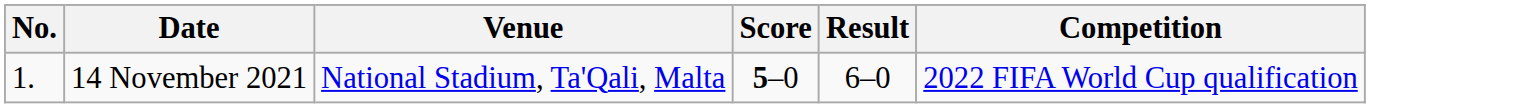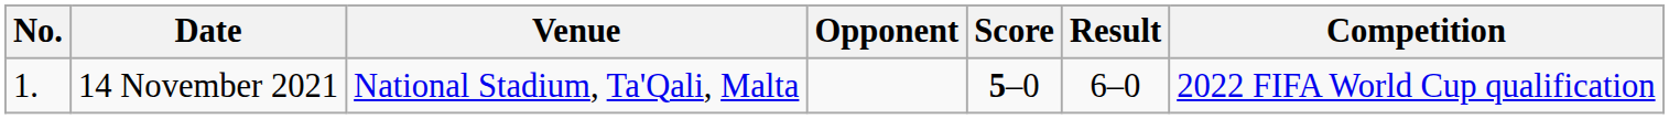+ column: Opponent
